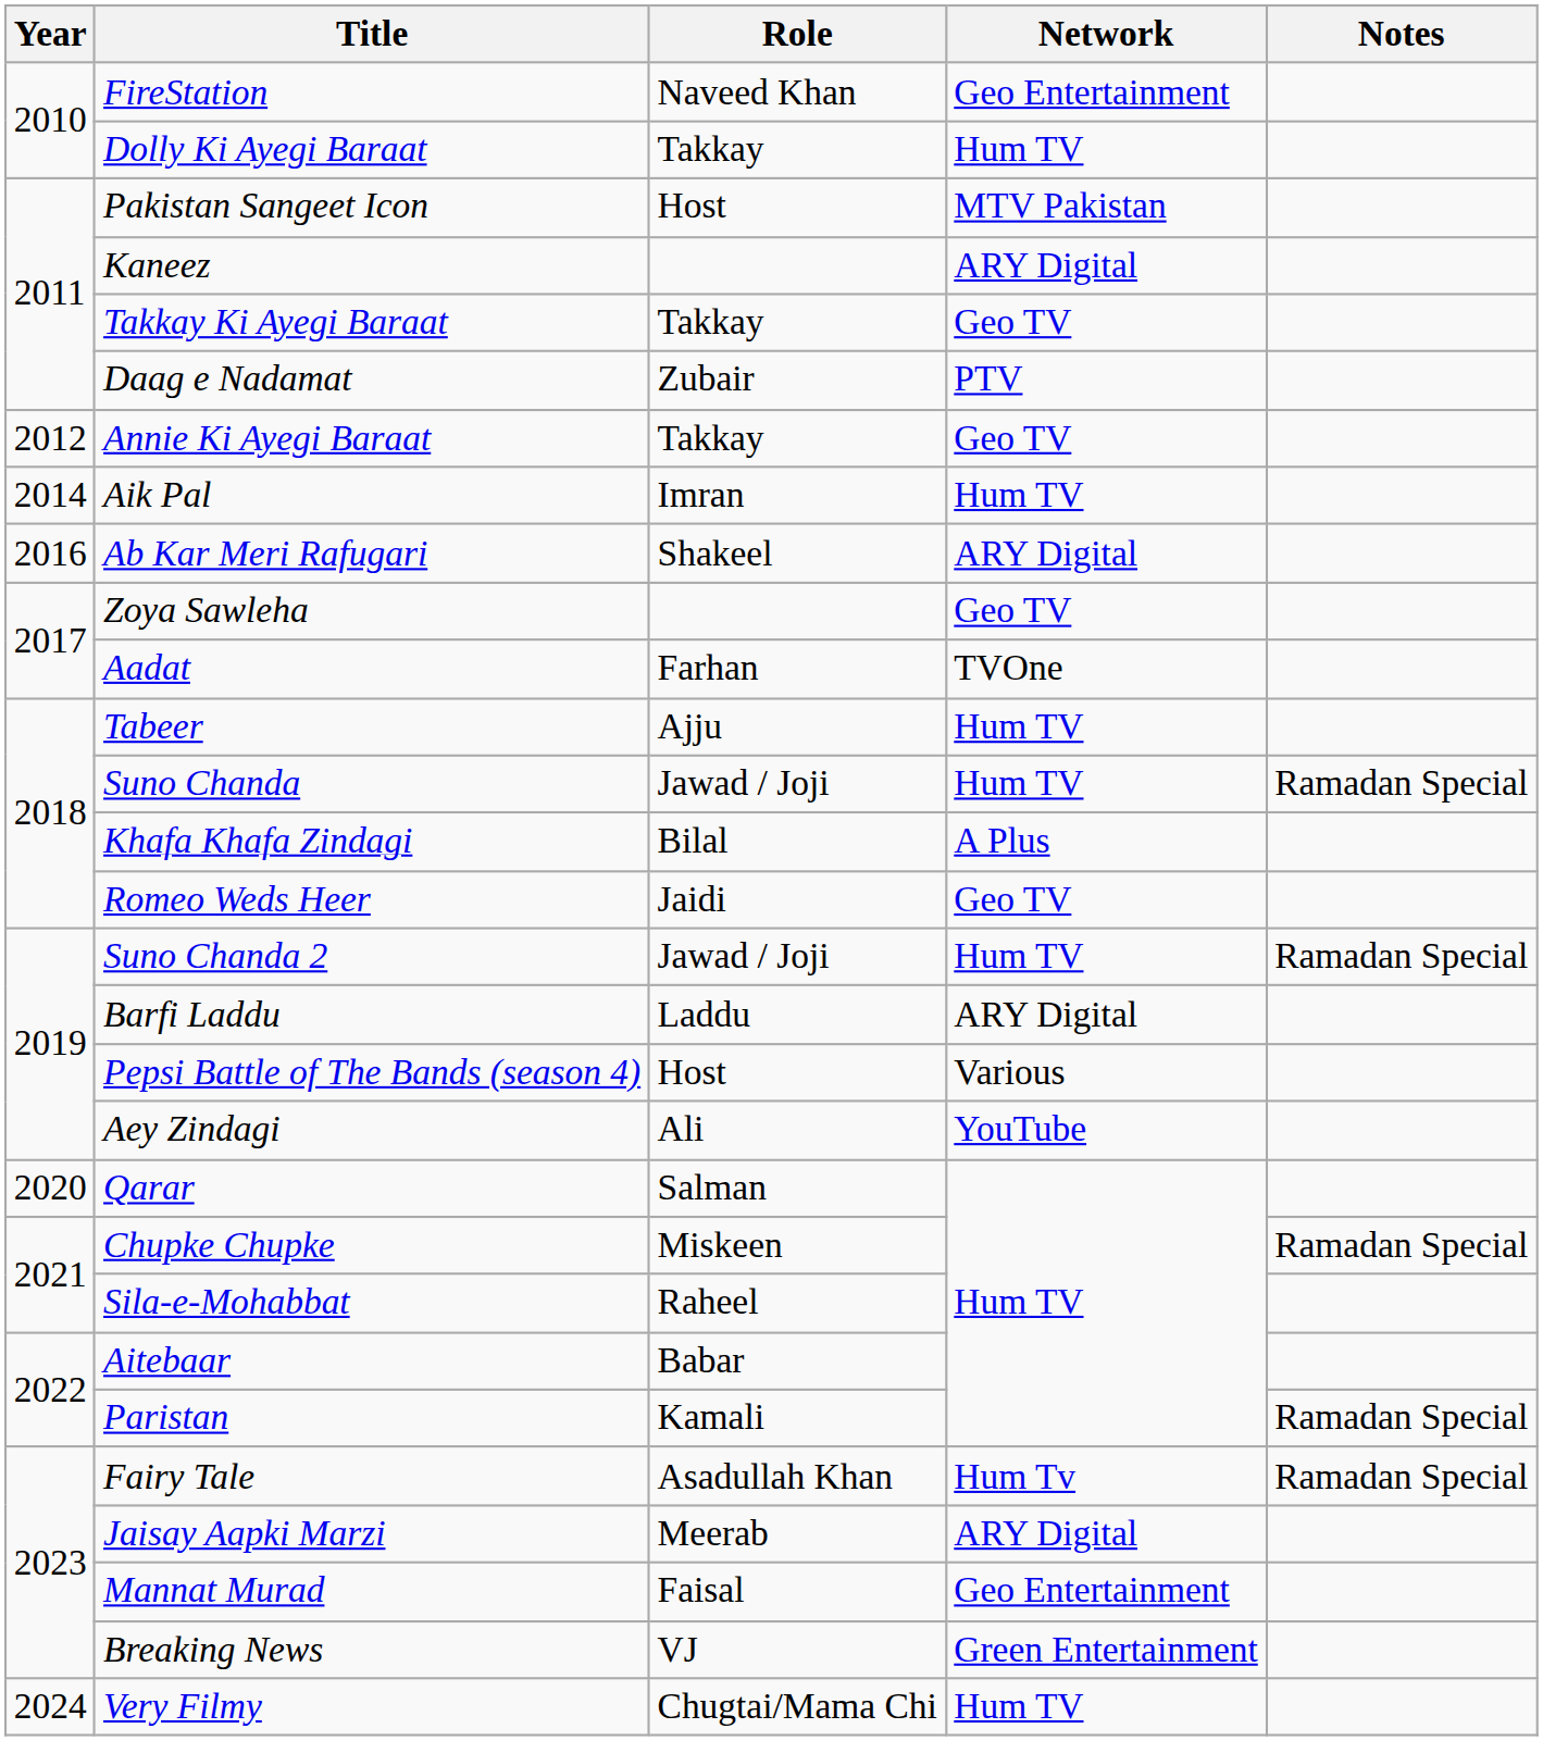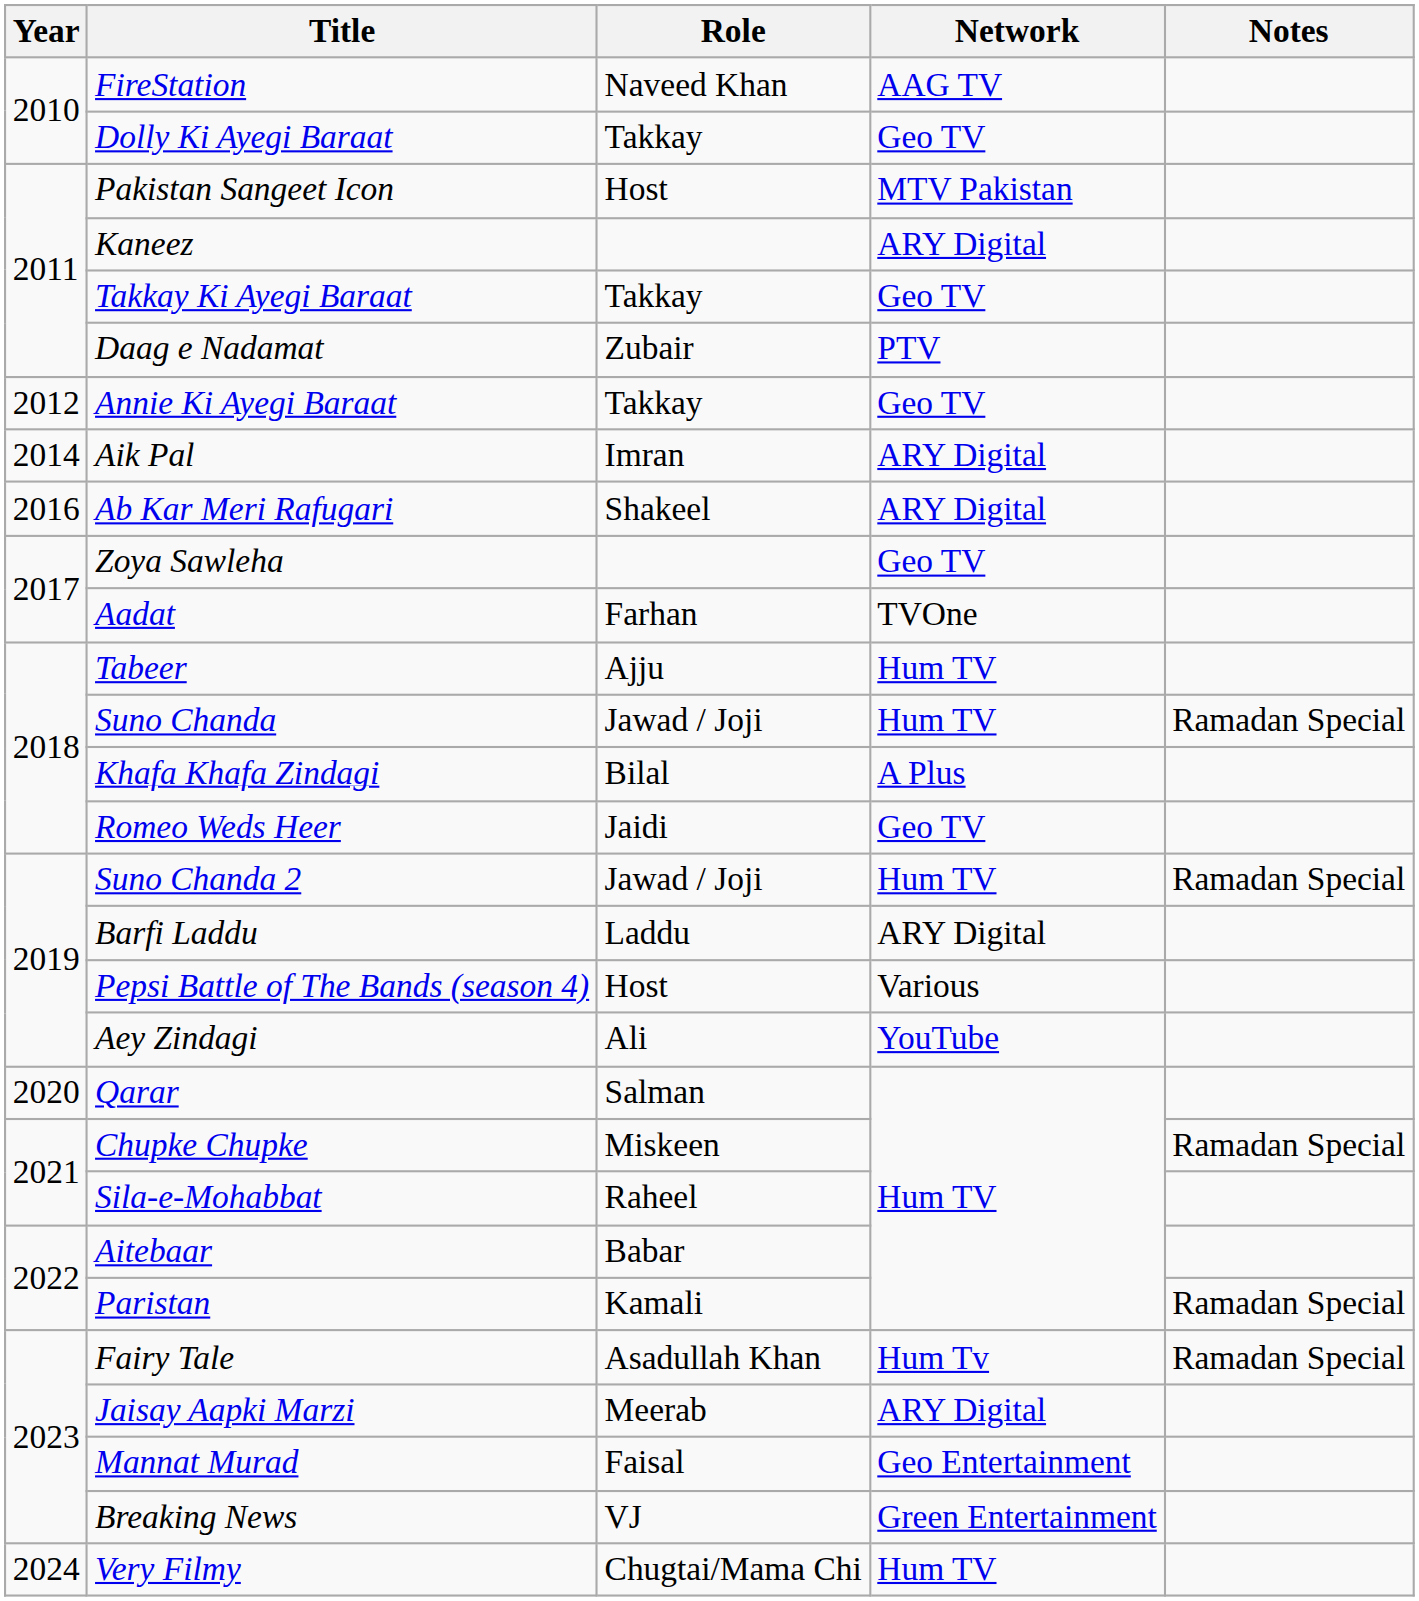FireStation | Network: Geo Entertainment -> AAG TV
Dolly Ki Ayegi Baraat | Network: Hum TV -> Geo TV
Aik Pal | Network: Hum TV -> ARY Digital
